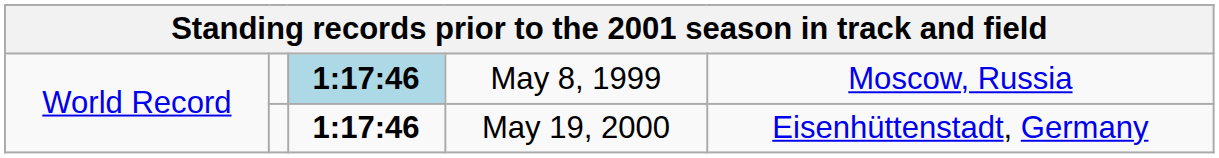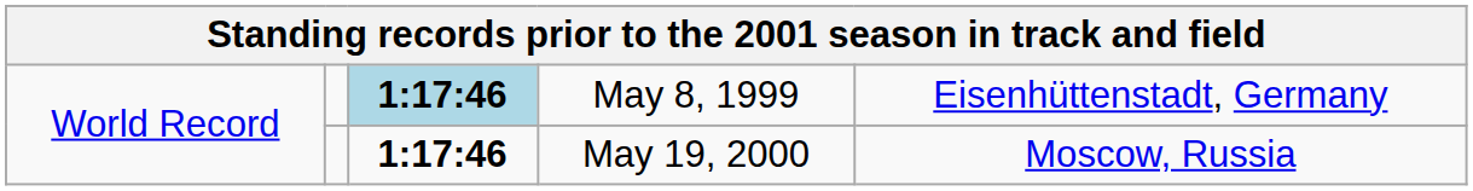May 8, 1999 | column 5: Moscow, Russia -> Eisenhüttenstadt, Germany
May 19, 2000 | column 5: Eisenhüttenstadt, Germany -> Moscow, Russia
